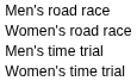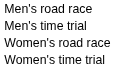rows swapped: Women's road race <-> Men's time trial
